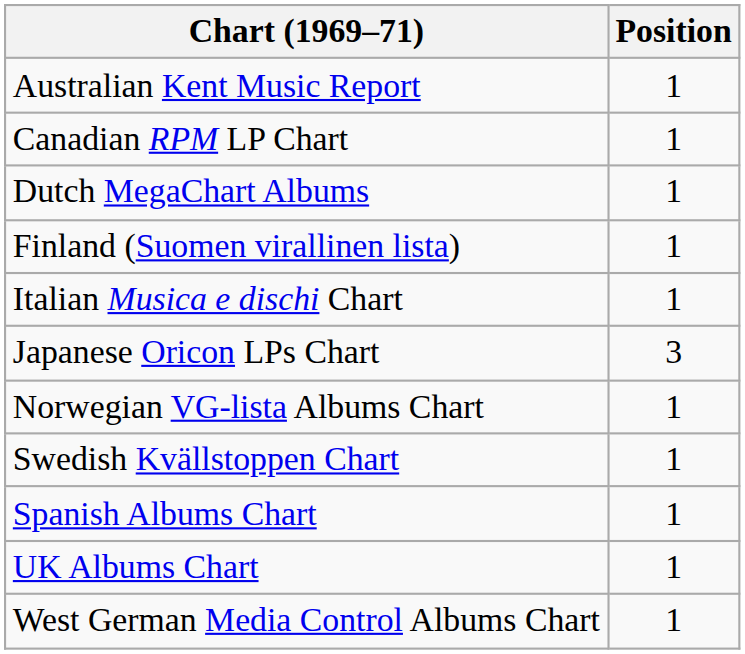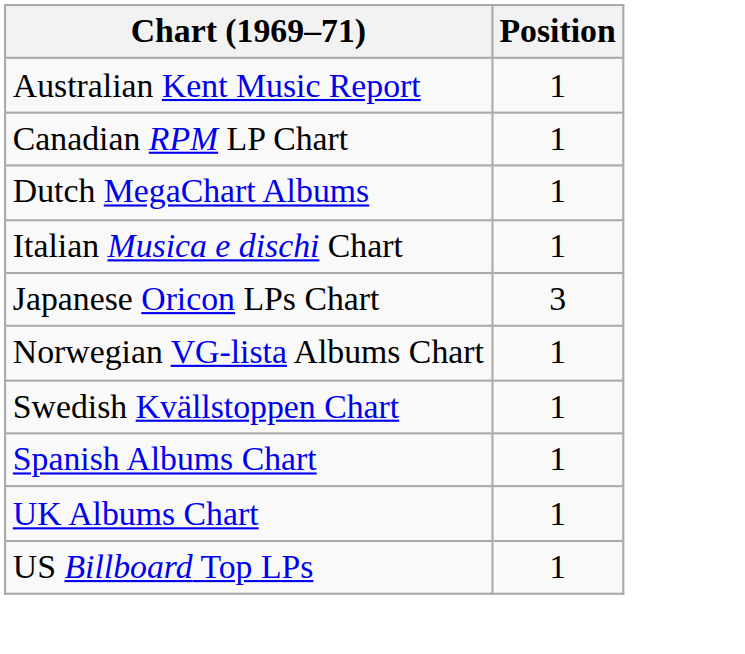- row: Finland (Suomen virallinen lista) | 1
+ row: US Billboard Top LPs | 1
- row: West German Media Control Albums Chart | 1
